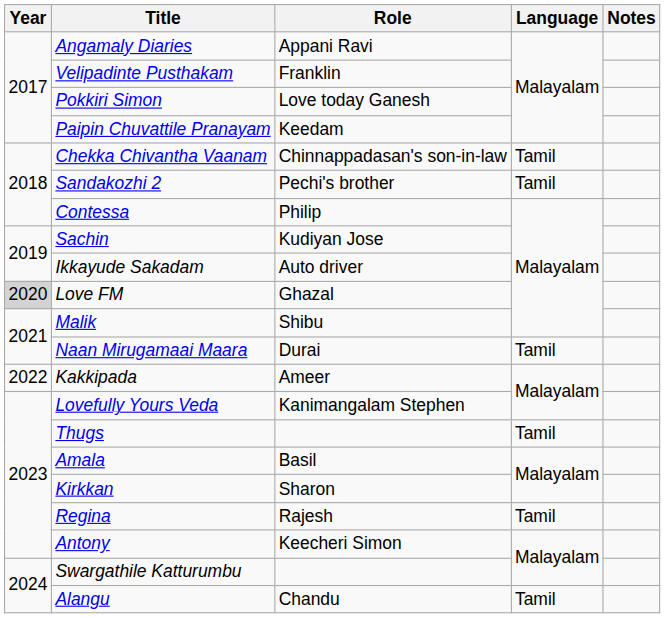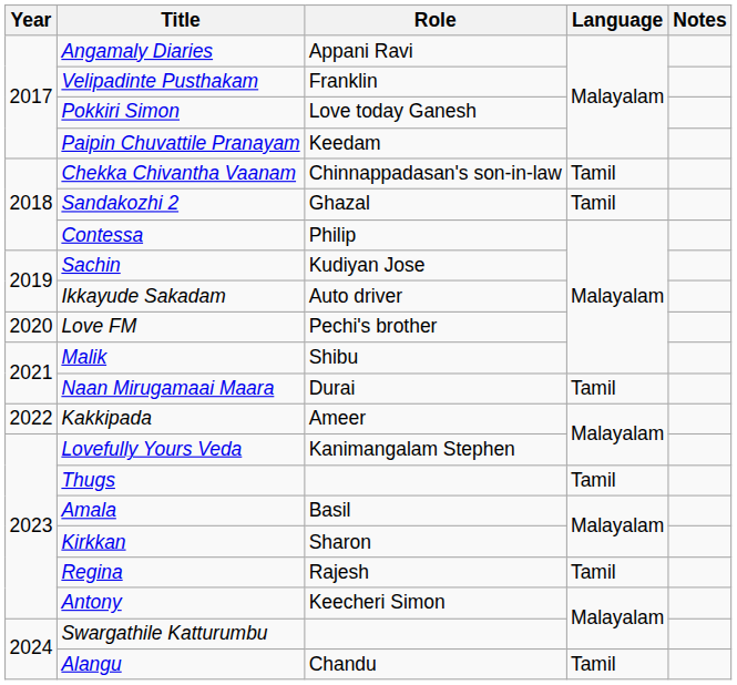Sandakozhi 2 | Role: Pechi's brother -> Ghazal
Love FM | Year: lightgrey background -> no background
Love FM | Role: Ghazal -> Pechi's brother
